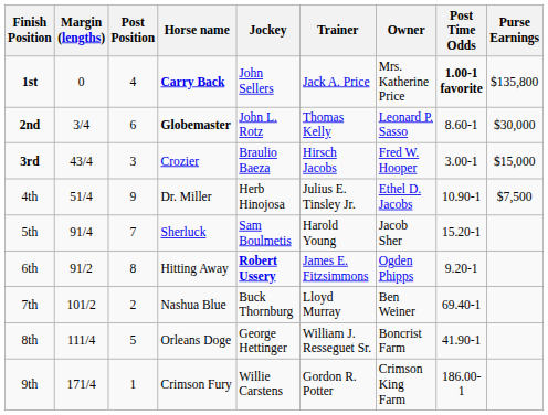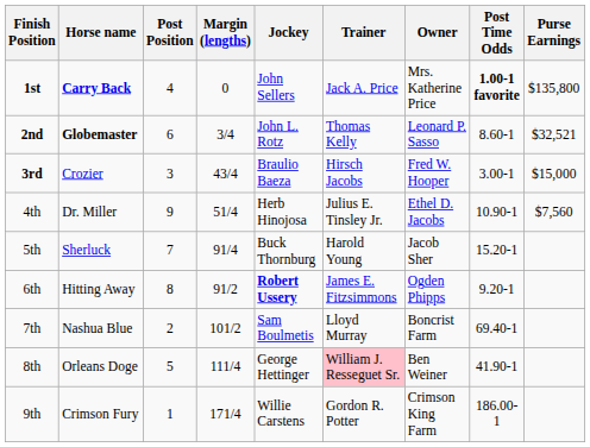columns swapped: Margin (lengths) <-> Horse name
2nd | Purse Earnings: $30,000 -> $32,521
4th | Purse Earnings: $7,500 -> $7,560
5th | Jockey: Sam Boulmetis -> Buck Thornburg
7th | Jockey: Buck Thornburg -> Sam Boulmetis
7th | Owner: Ben Weiner -> Boncrist Farm
8th | Trainer: no background -> pink background
8th | Owner: Boncrist Farm -> Ben Weiner
